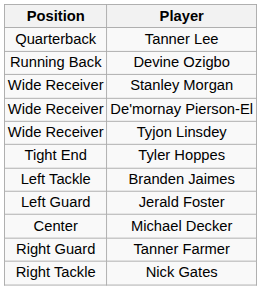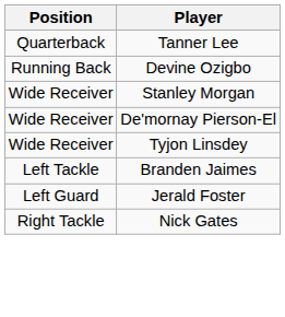- row: Tight End | Tyler Hoppes
- row: Center | Michael Decker
- row: Right Guard | Tanner Farmer
